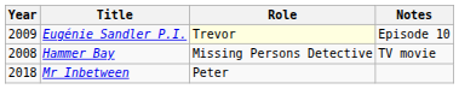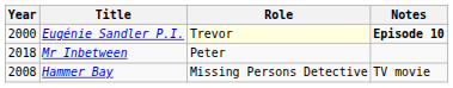Eugénie Sandler P.I. | Year: 2009 -> 2000
Eugénie Sandler P.I. | Notes: normal -> bold
rows swapped: Hammer Bay <-> Mr Inbetween
